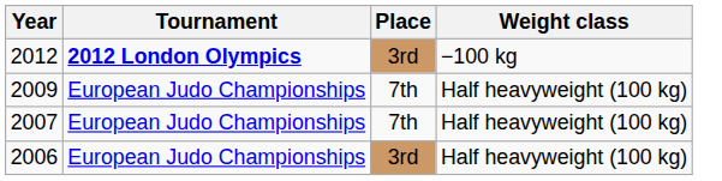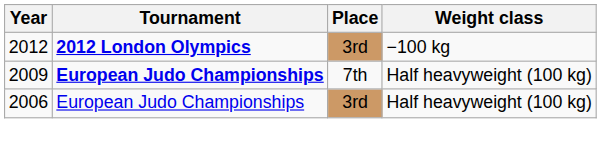2009 | Tournament: normal -> bold
- row: 2007 | European Judo Championships | 7th | Half heavyweight (100 kg)
